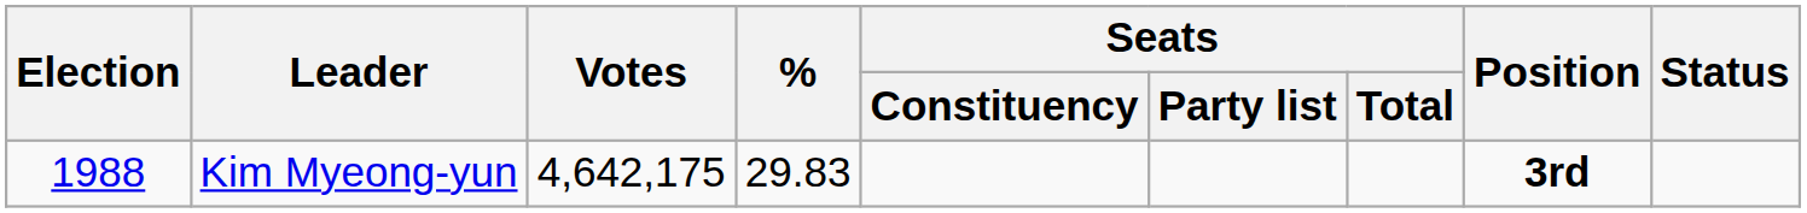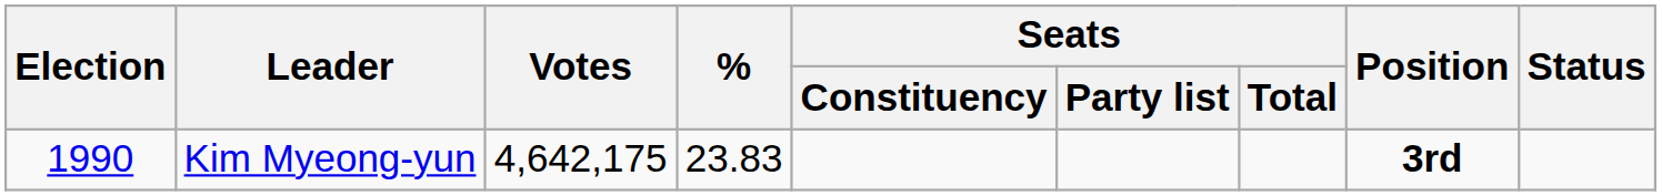Kim Myeong-yun | Election: 1988 -> 1990
Kim Myeong-yun | %: 29.83 -> 23.83
